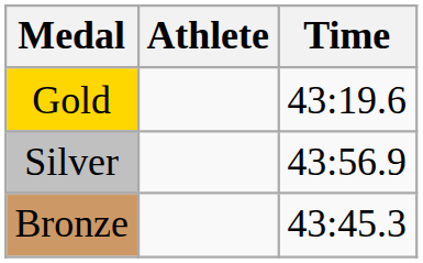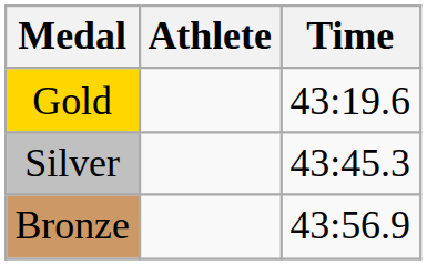Silver | Time: 43:56.9 -> 43:45.3
Bronze | Time: 43:45.3 -> 43:56.9
